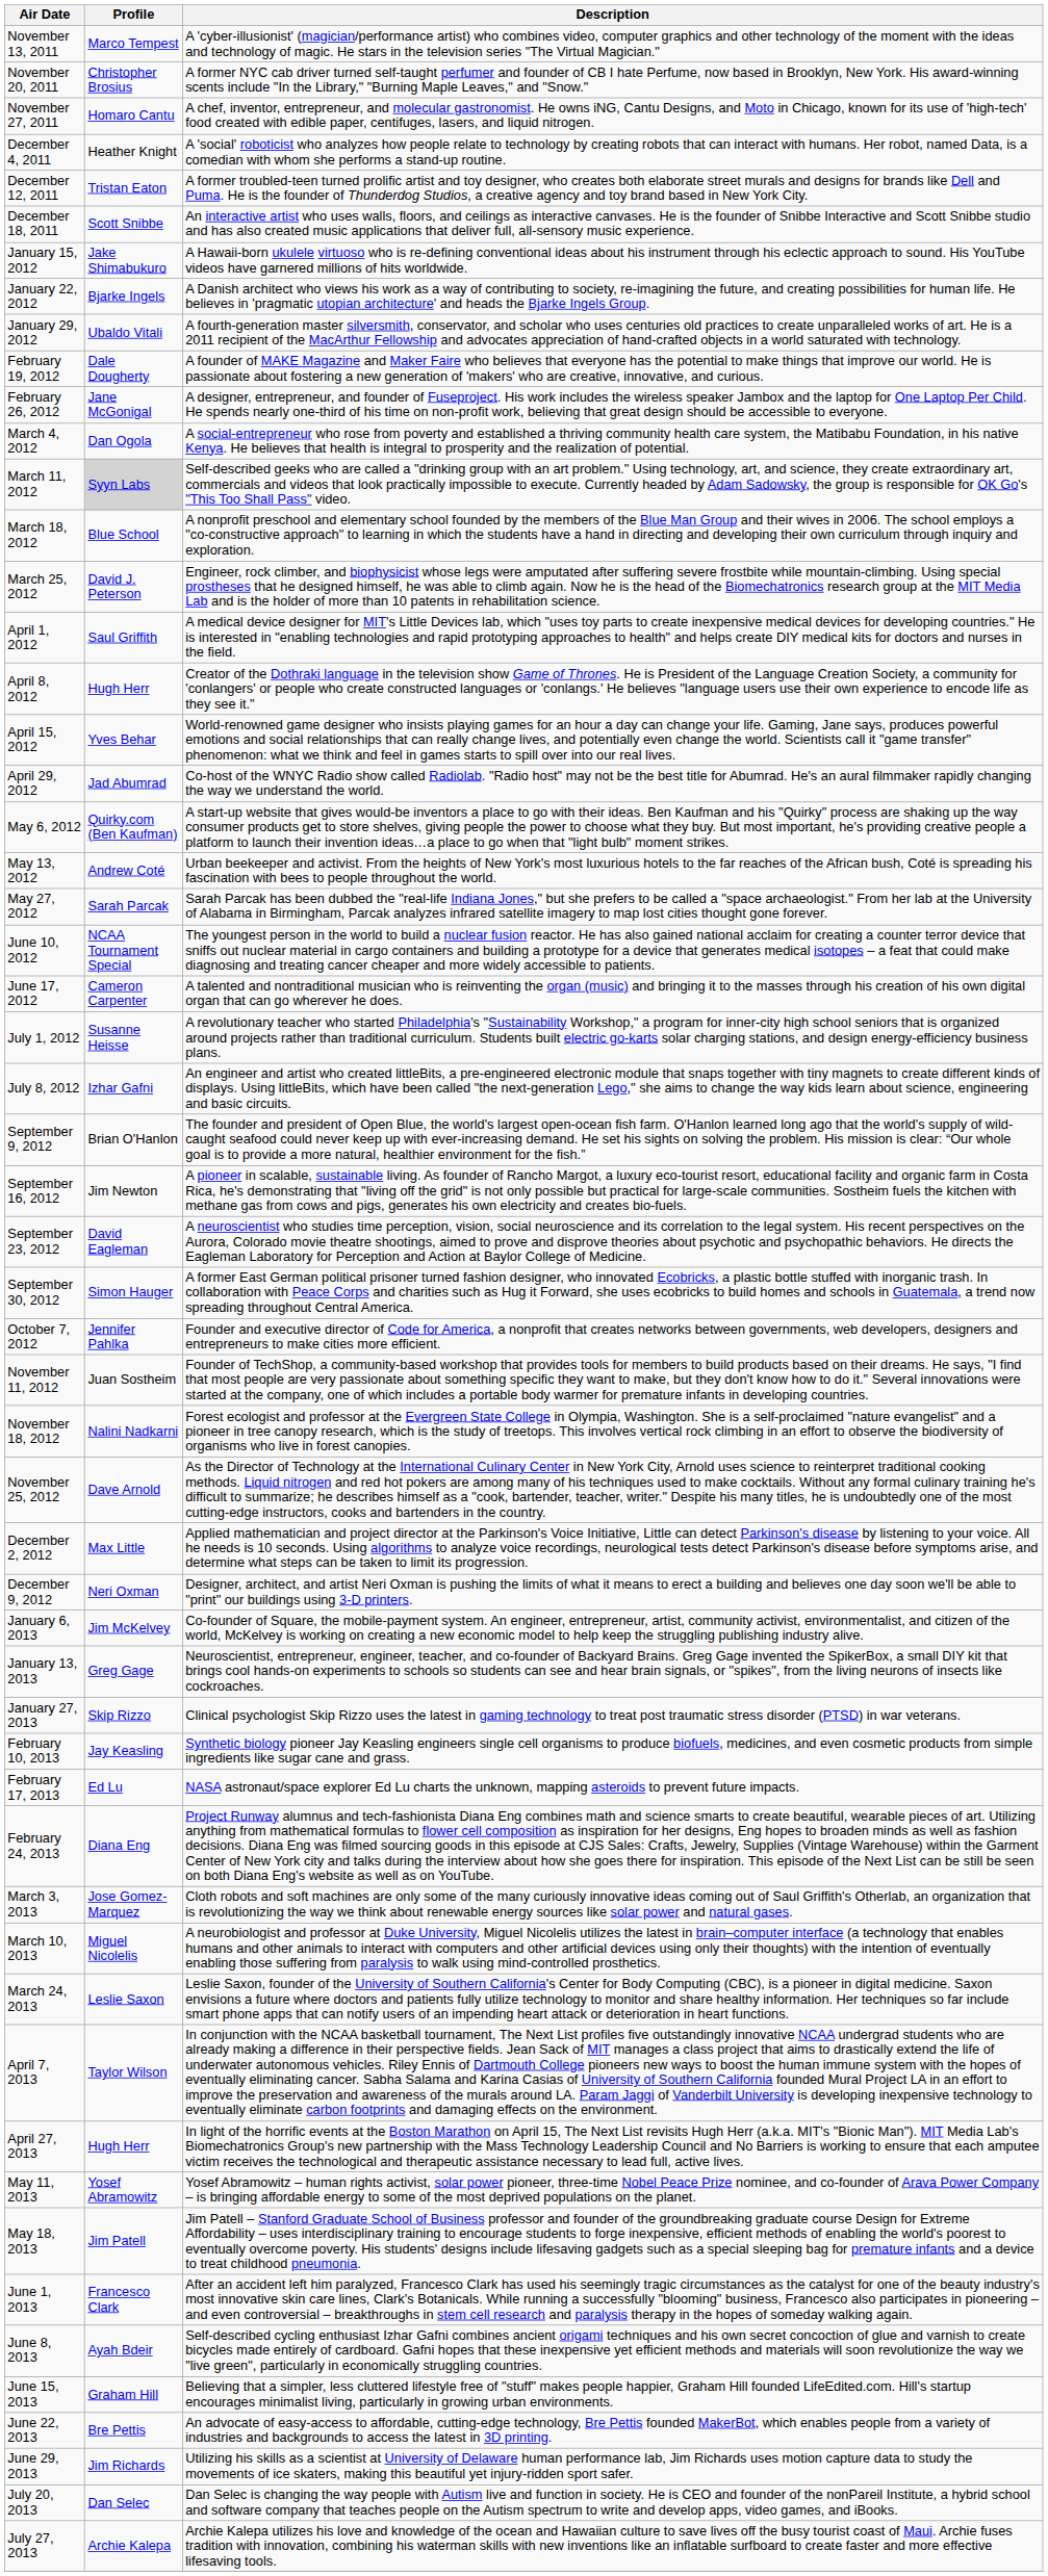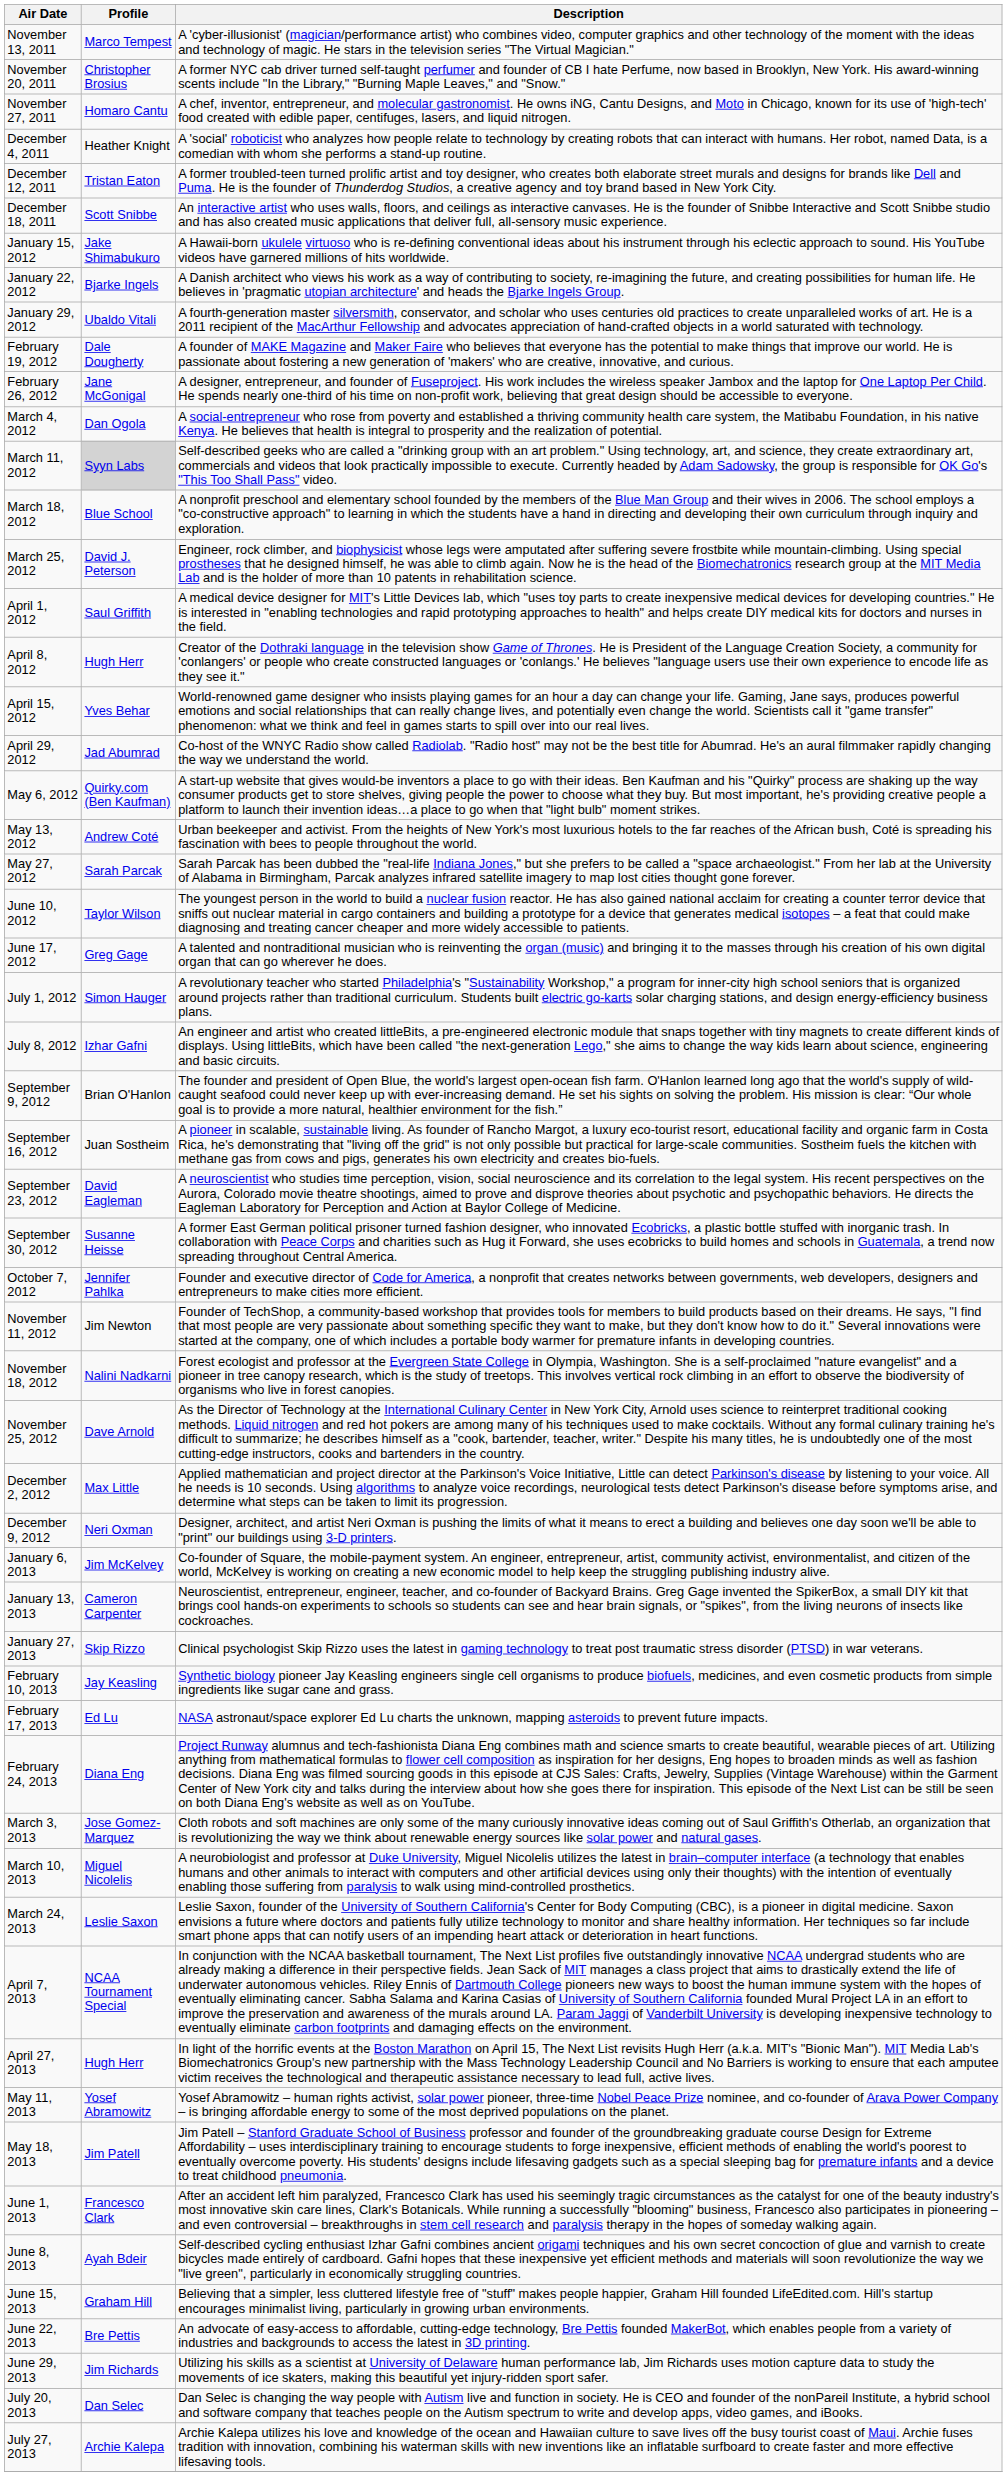June 10, 2012 | Profile: NCAA Tournament Special -> Taylor Wilson
June 17, 2012 | Profile: Cameron Carpenter -> Greg Gage
July 1, 2012 | Profile: Susanne Heisse -> Simon Hauger
September 16, 2012 | Profile: Jim Newton -> Juan Sostheim
September 30, 2012 | Profile: Simon Hauger -> Susanne Heisse
November 11, 2012 | Profile: Juan Sostheim -> Jim Newton
January 13, 2013 | Profile: Greg Gage -> Cameron Carpenter
April 7, 2013 | Profile: Taylor Wilson -> NCAA Tournament Special
